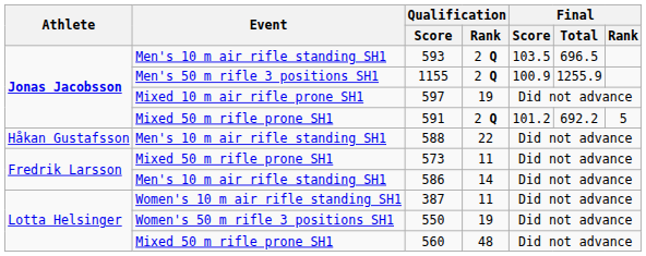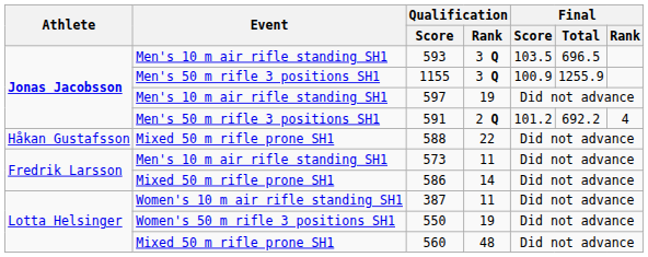593 | Qualification / Rank: 2 Q -> 3 Q
1155 | Qualification / Rank: 2 Q -> 3 Q
597 | Event: Mixed 10 m air rifle prone SH1 -> Men's 10 m air rifle standing SH1
591 | Event: Mixed 50 m rifle prone SH1 -> Men's 50 m rifle 3 positions SH1
591 | Final / Rank: 5 -> 4
588 | Event: Men's 10 m air rifle standing SH1 -> Mixed 50 m rifle prone SH1
573 | Event: Mixed 50 m rifle prone SH1 -> Men's 10 m air rifle standing SH1
586 | Event: Men's 10 m air rifle standing SH1 -> Mixed 50 m rifle prone SH1
